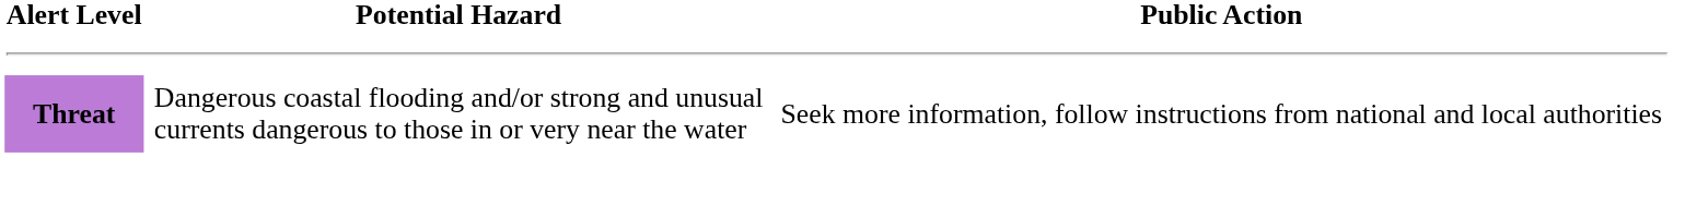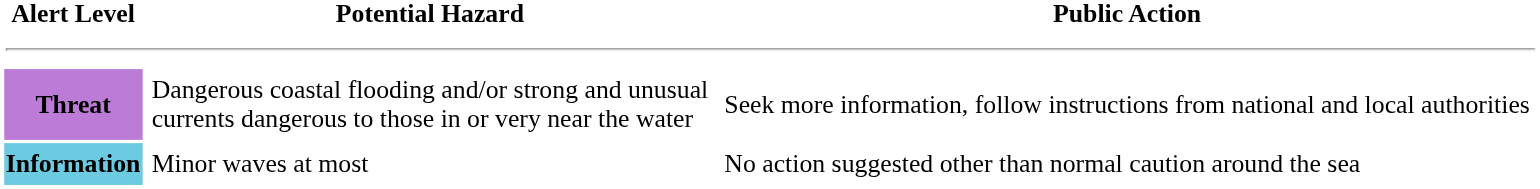+ row: Information | Minor waves at most | No action suggested other than normal caution around the sea
